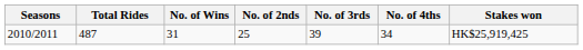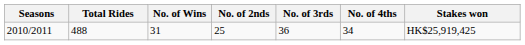2010/2011 | Total Rides: 487 -> 488
2010/2011 | No. of 3rds: 39 -> 36
